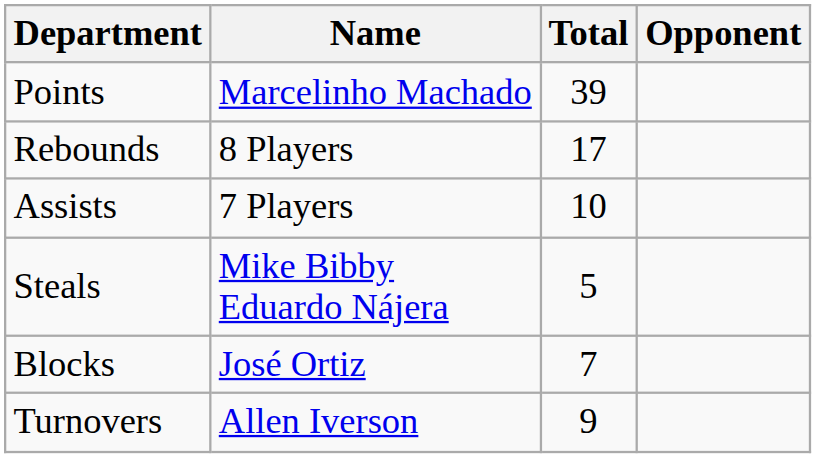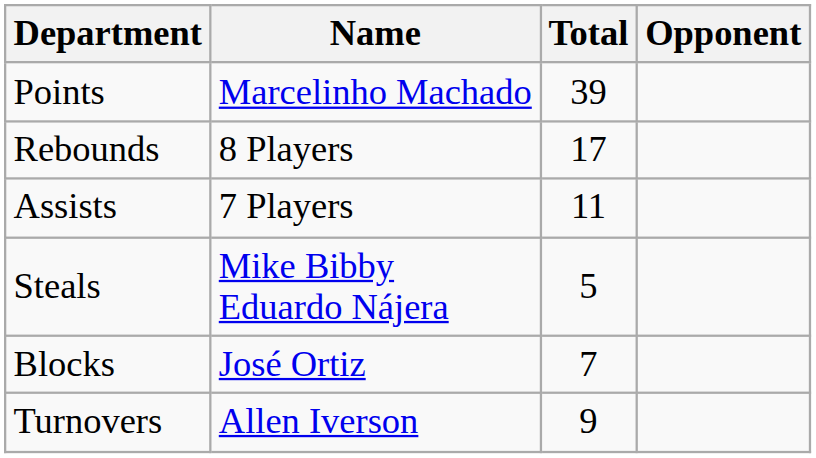Assists | Total: 10 -> 11
